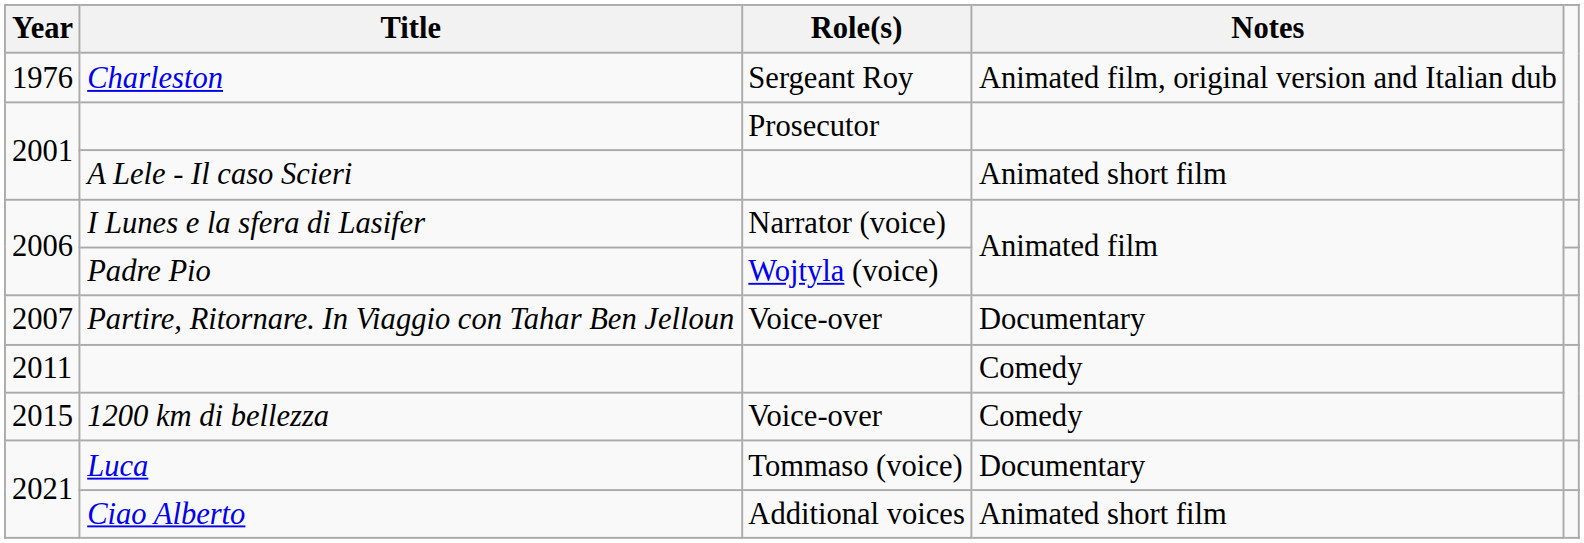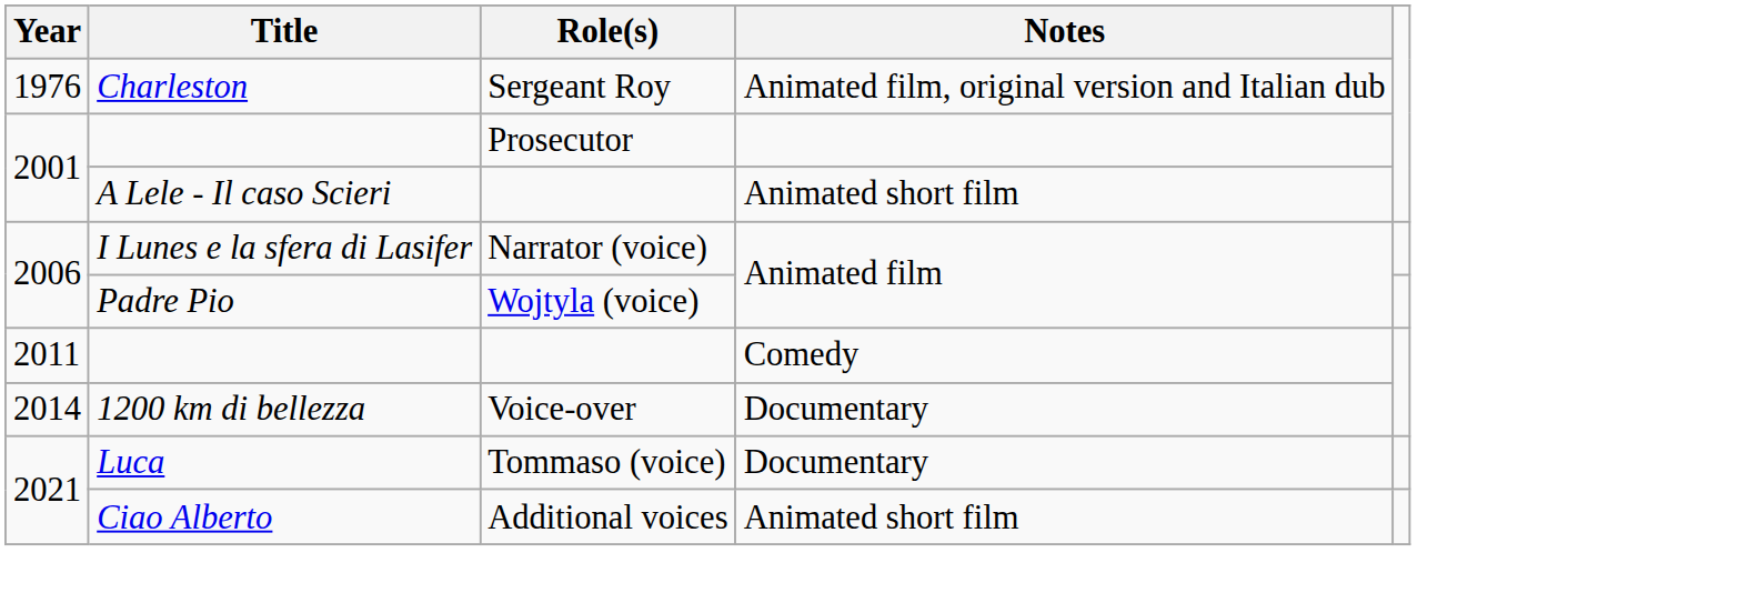- row: 2007 | Partire, Ritornare. In Viaggio con Tahar Ben Jelloun | Voice-over | Documentary
1200 km di bellezza | Year: 2015 -> 2014
1200 km di bellezza | Notes: Comedy -> Documentary
